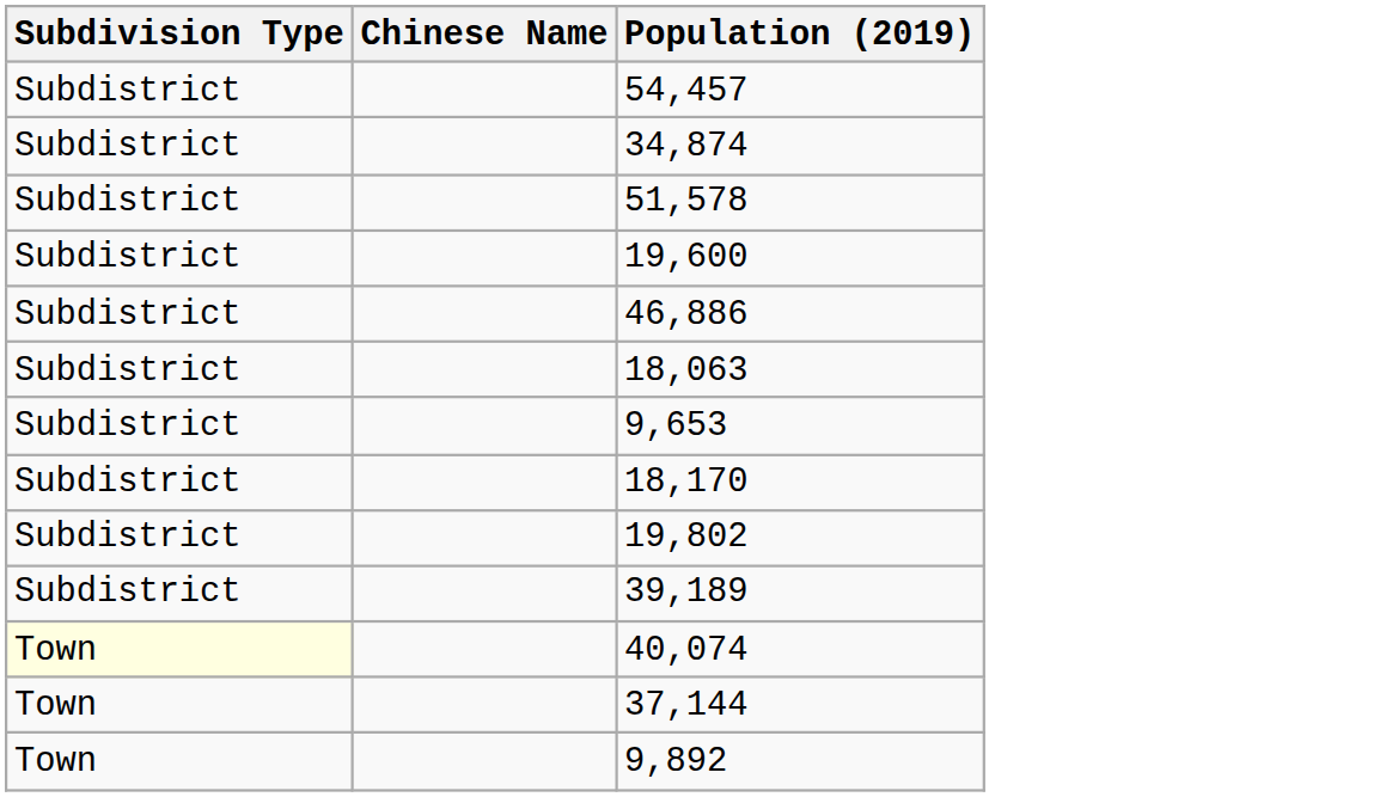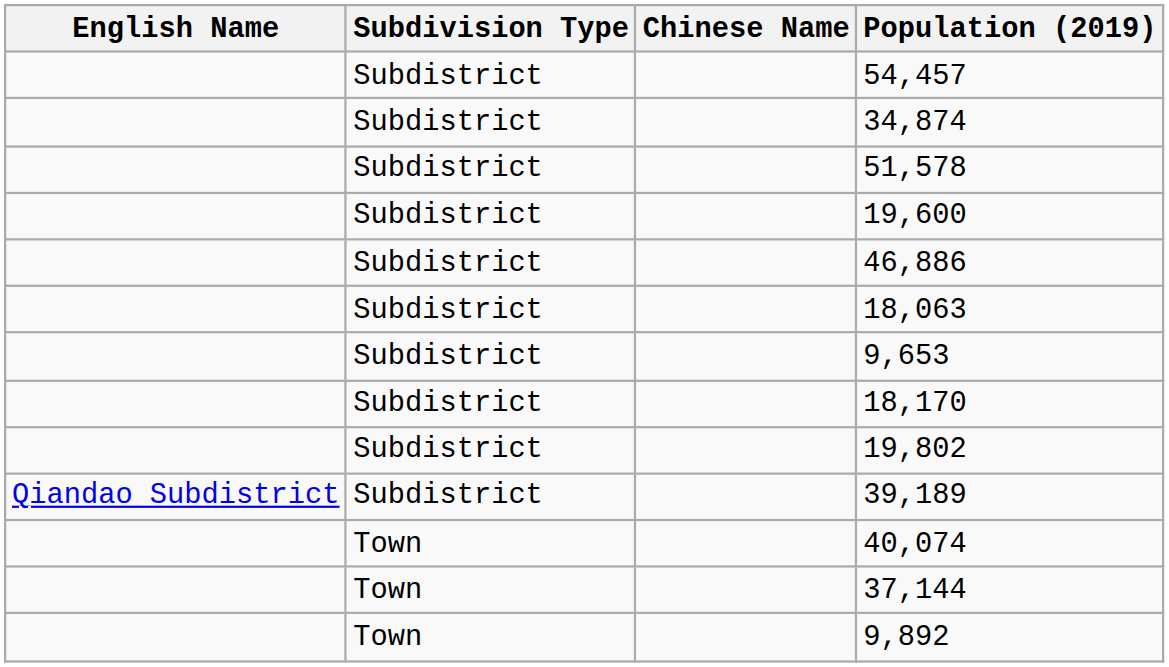+ column: English Name | Qiandao Subdistrict
40,074 | Subdivision Type: lightyellow background -> no background
